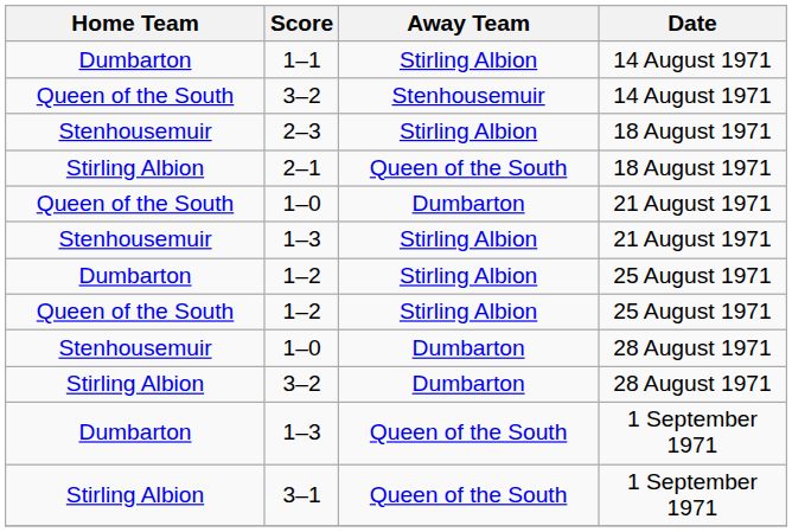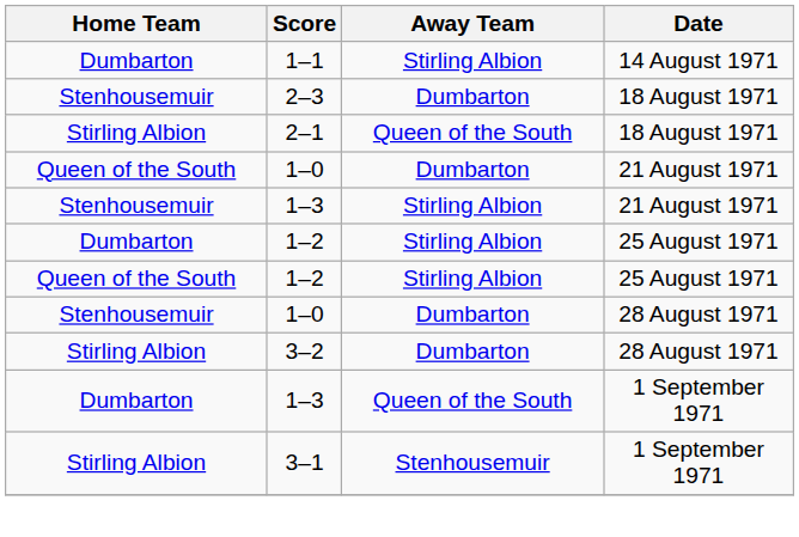- row: Queen of the South | 3–2 | Stenhousemuir | 14 August 1971
2–3 | Away Team: Stirling Albion -> Dumbarton
3–1 | Away Team: Queen of the South -> Stenhousemuir
